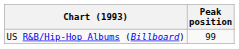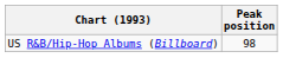US R&B/Hip-Hop Albums (Billboard) | Peak position: 99 -> 98
